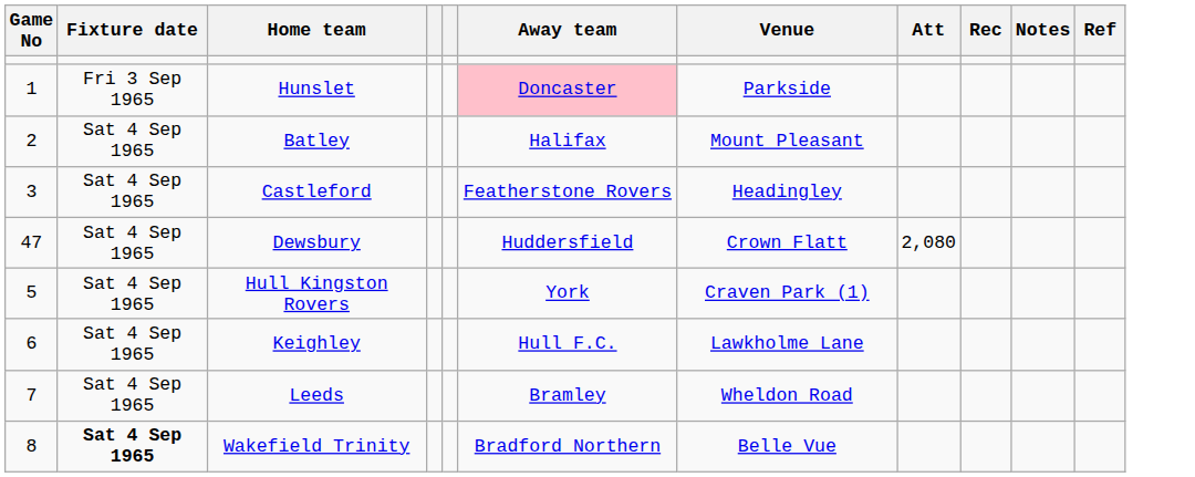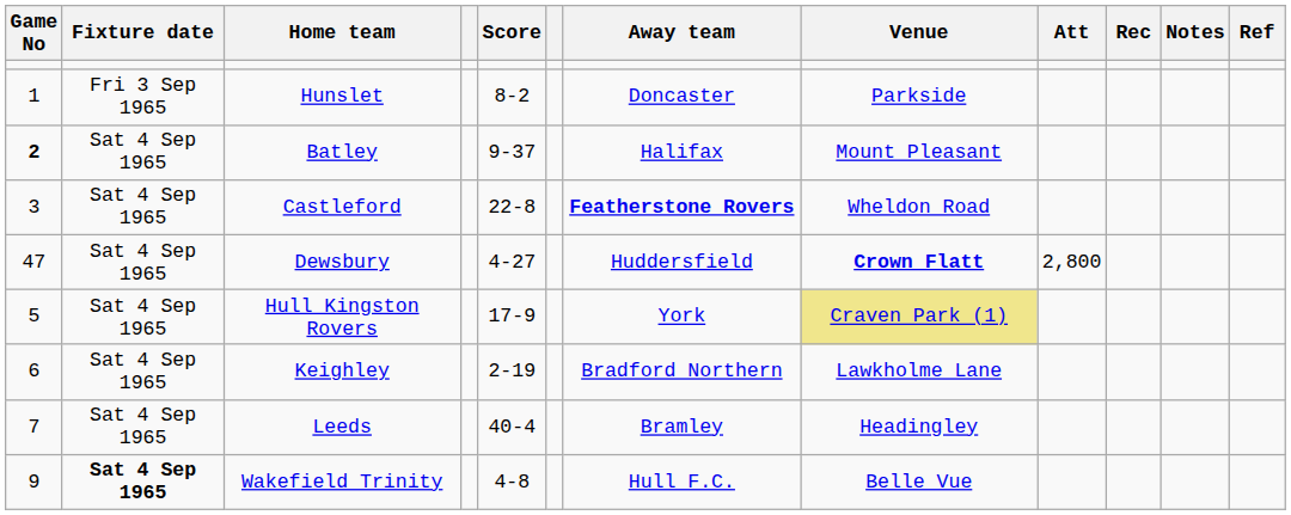+ column: Score | 8-2 | 9-37 | 22-8 | 4-27 | 17-9 | 2-19 | 40-4 | 4-8
Hunslet | Away team: pink background -> no background
Batley | Game No: normal -> bold
Castleford | Away team: normal -> bold
Castleford | Venue: Headingley -> Wheldon Road
Dewsbury | Venue: normal -> bold
Dewsbury | Att: 2,080 -> 2,800
Hull Kingston Rovers | Venue: no background -> khaki background
Keighley | Away team: Hull F.C. -> Bradford Northern
Leeds | Venue: Wheldon Road -> Headingley
Wakefield Trinity | Game No: 8 -> 9
Wakefield Trinity | Away team: Bradford Northern -> Hull F.C.
